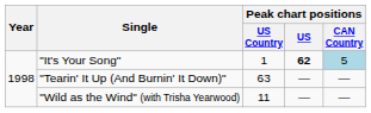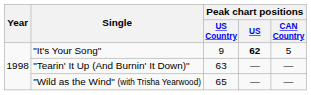"It's Your Song" | Peak chart positions / US Country: 1 -> 9
"It's Your Song" | Peak chart positions / CAN Country: lightblue background -> no background
"Wild as the Wind" (with Trisha Yearwood) | Peak chart positions / US Country: 11 -> 65
